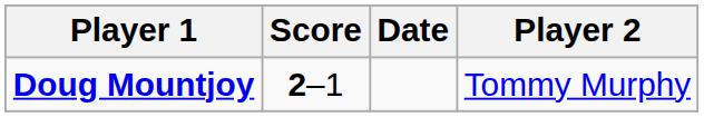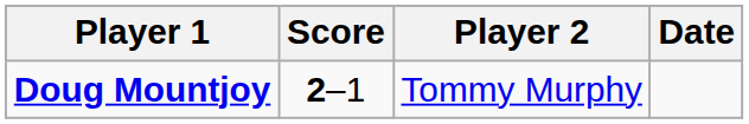columns swapped: Player 2 <-> Date
